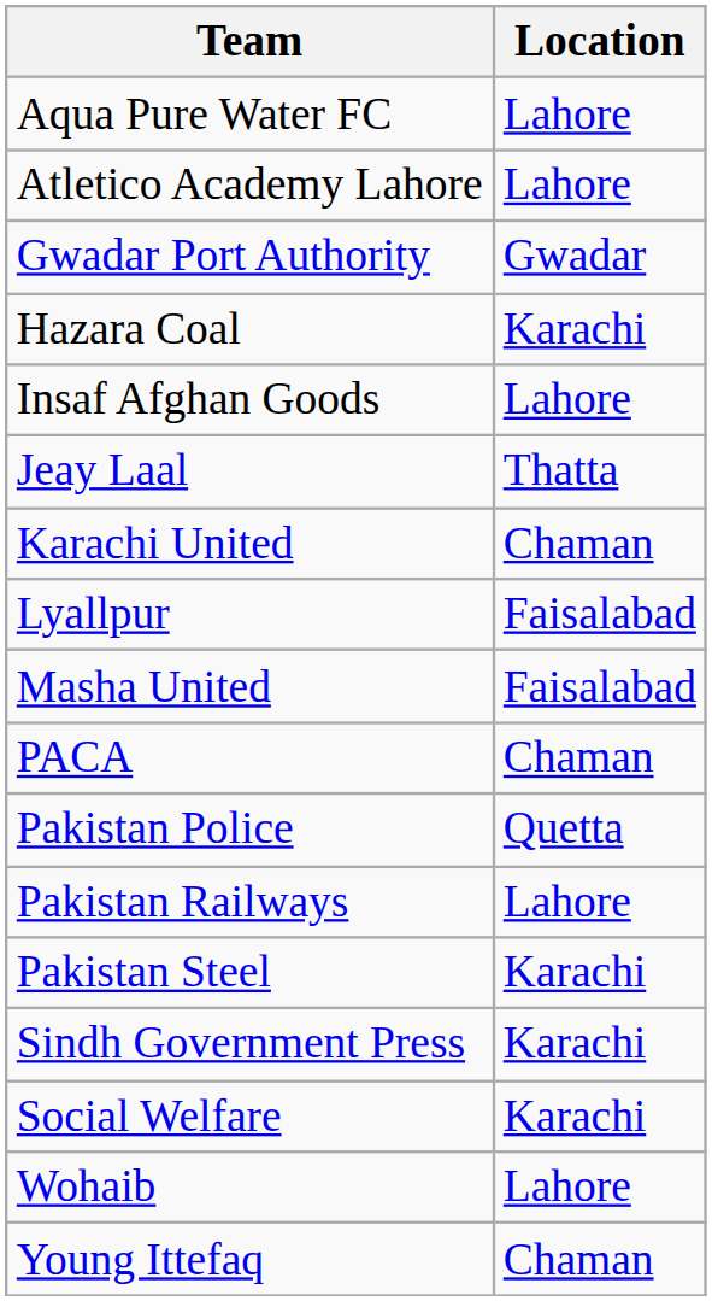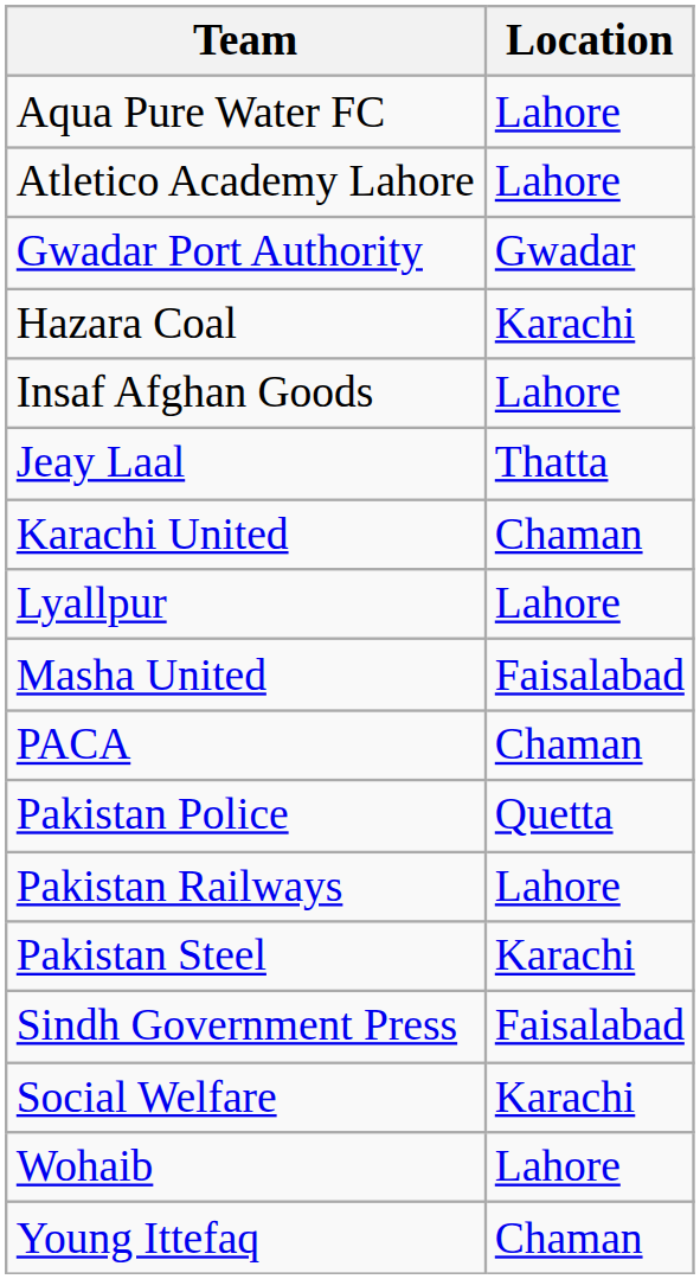Lyallpur | Location: Faisalabad -> Lahore
Sindh Government Press | Location: Karachi -> Faisalabad
